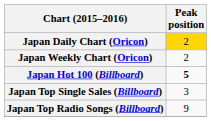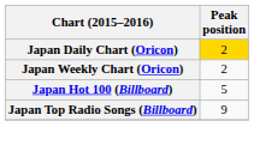Japan Hot 100 (Billboard) | Peak position: bold -> normal
- row: Japan Top Single Sales (Billboard) | 3
